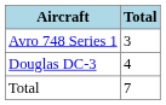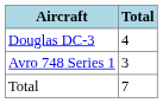rows swapped: Avro 748 Series 1 <-> Douglas DC-3
